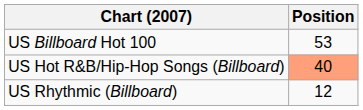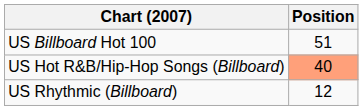US Billboard Hot 100 | Position: 53 -> 51
